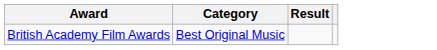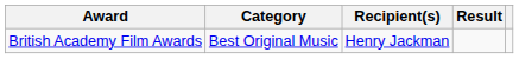+ column: Recipient(s) | Henry Jackman
